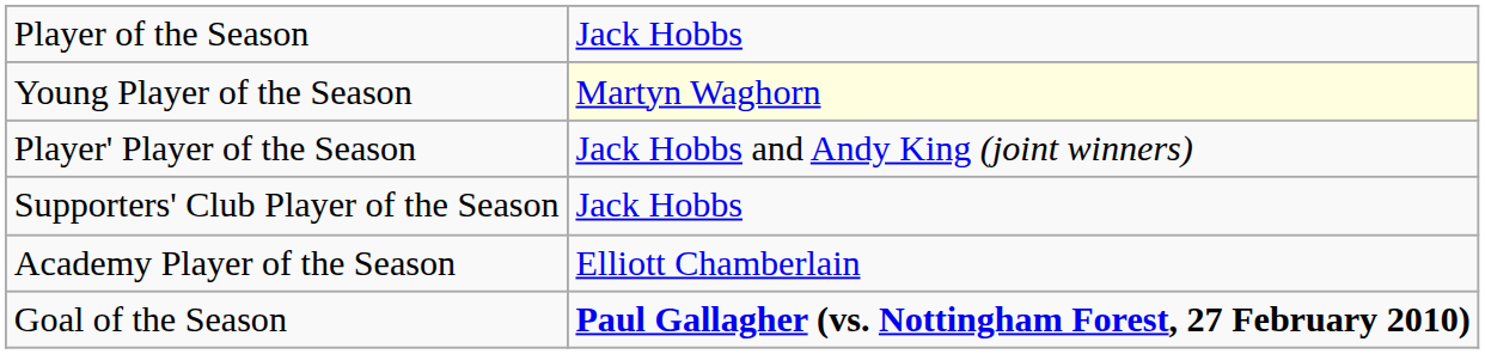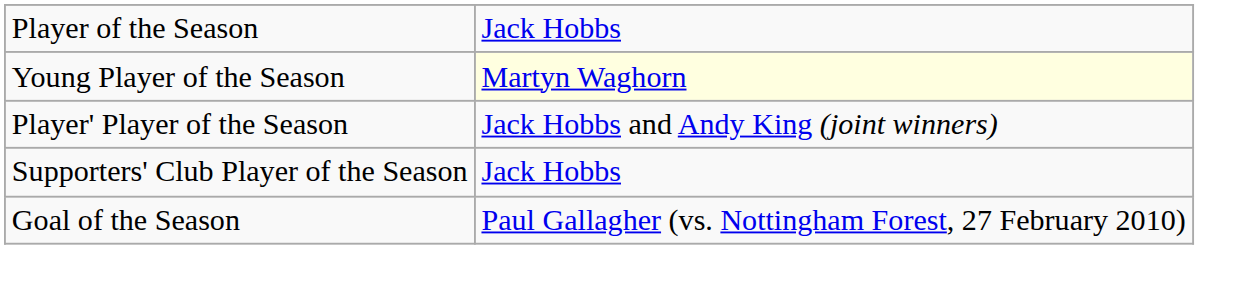- row: Academy Player of the Season | Elliott Chamberlain
Goal of the Season | column 2: bold -> normal
